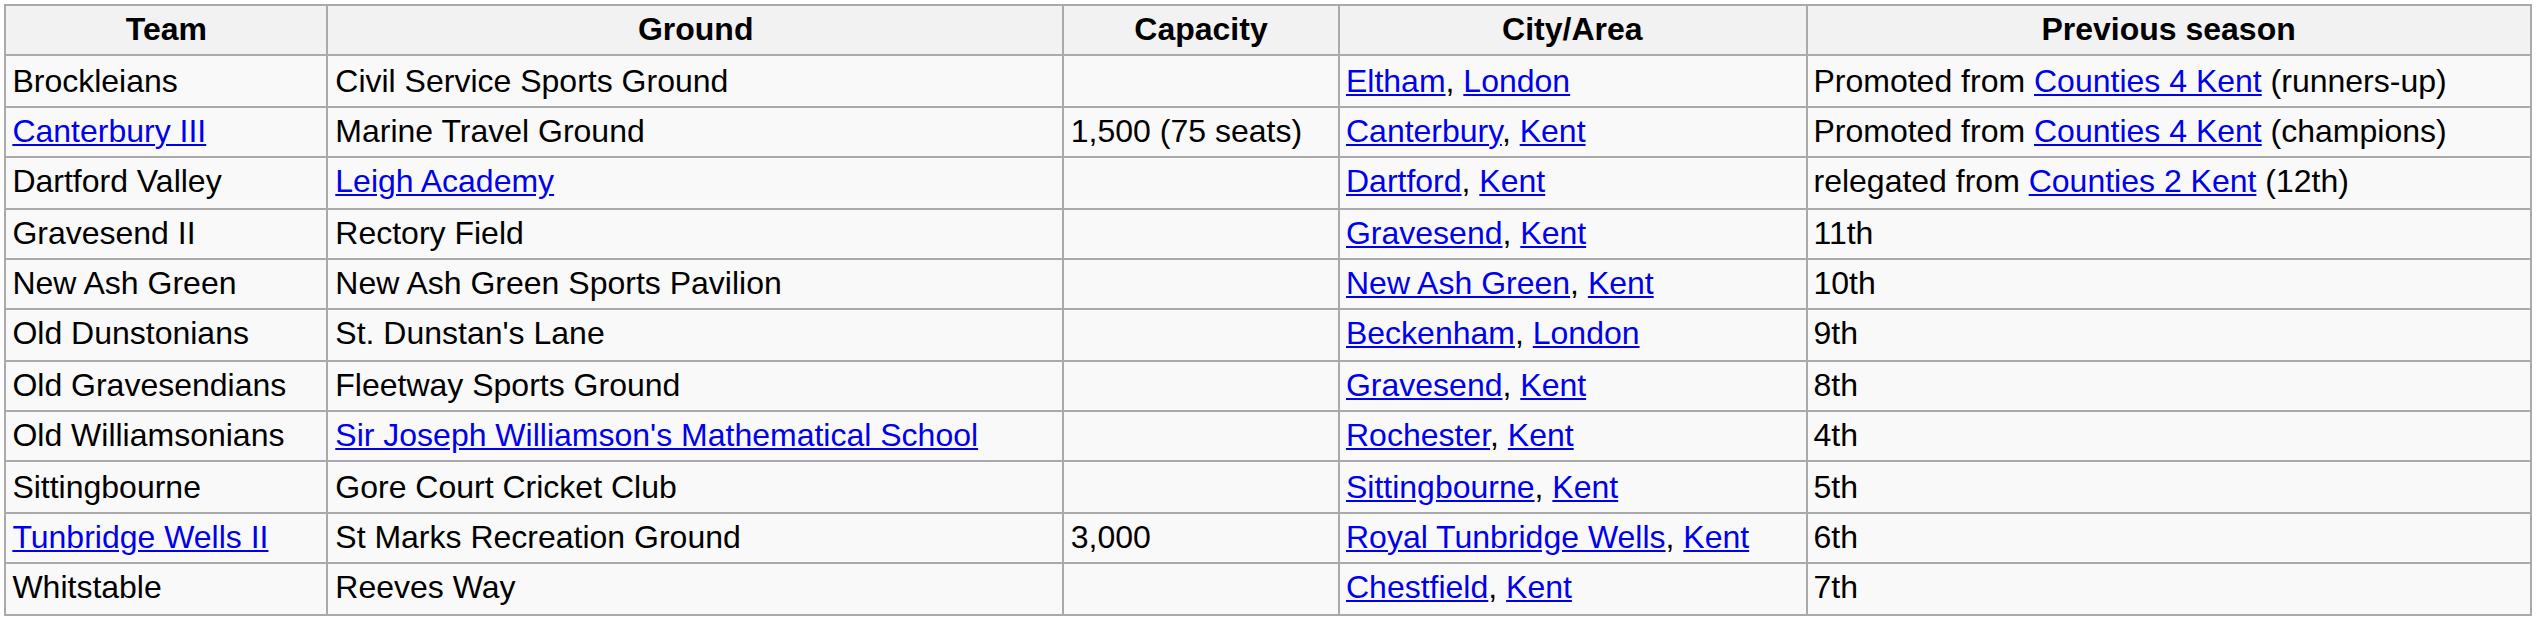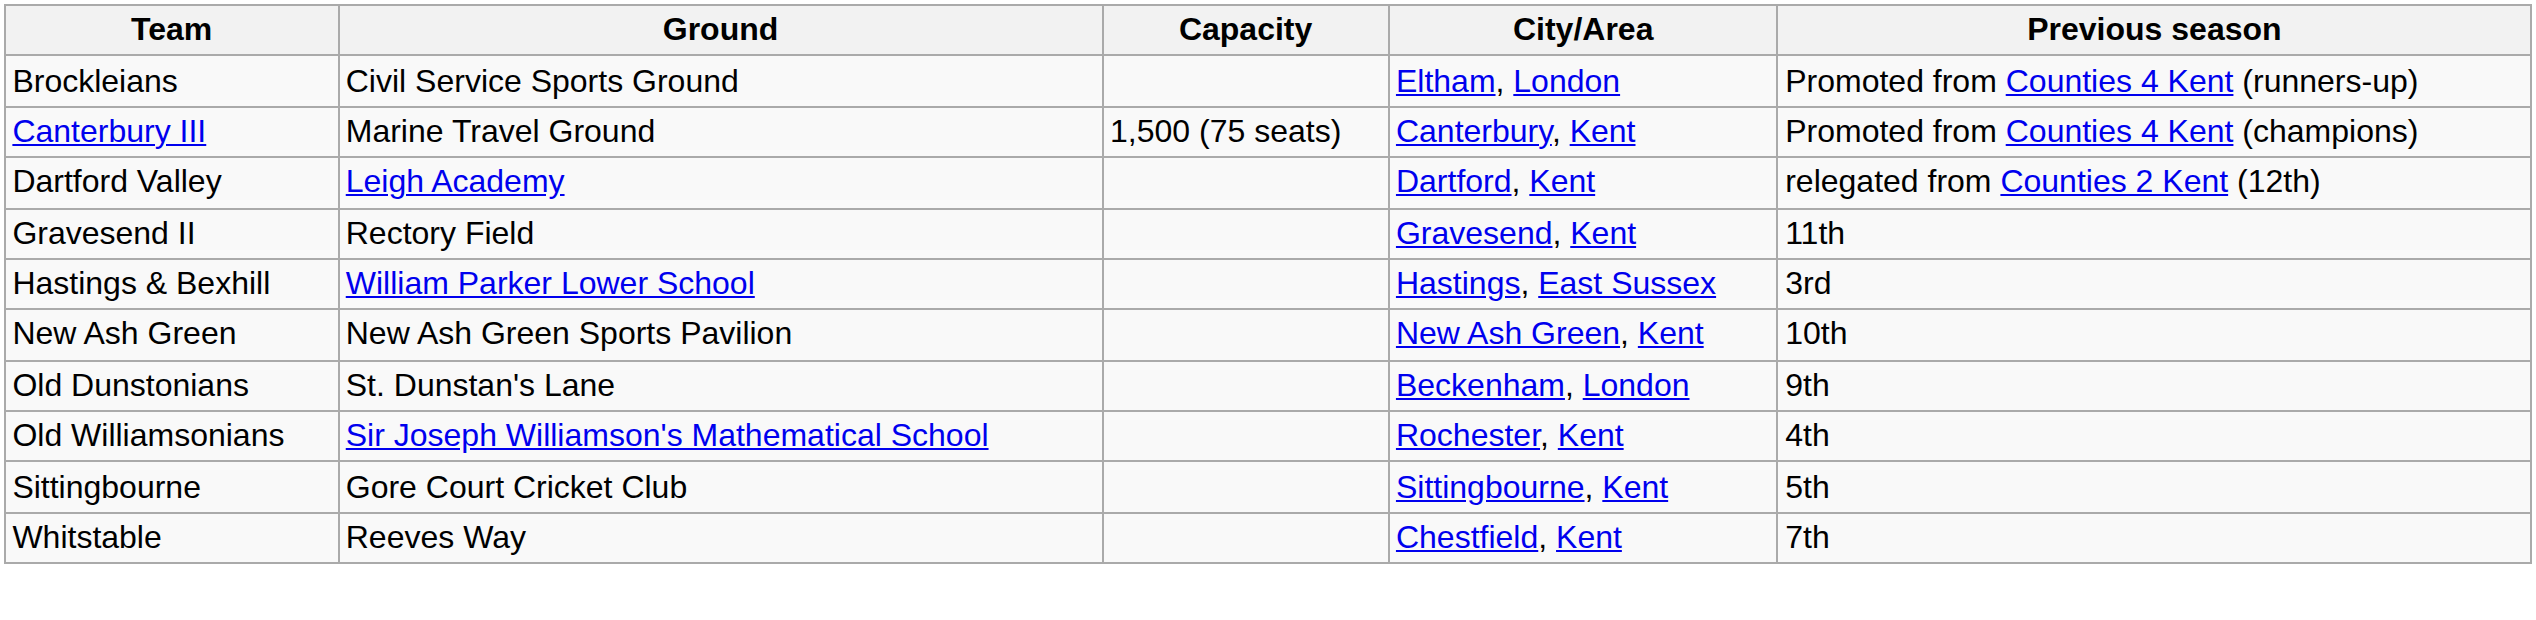+ row: Hastings & Bexhill | William Parker Lower School | Hastings, East Sussex | 3rd
- row: Old Gravesendians | Fleetway Sports Ground | Gravesend, Kent | 8th
- row: Tunbridge Wells II | St Marks Recreation Ground | 3,000 | Royal Tunbridge Wells, Kent | 6th
